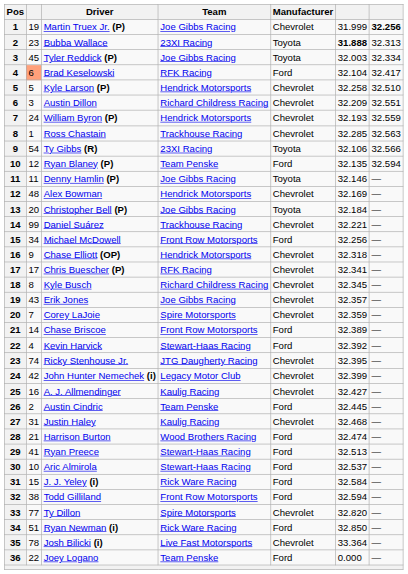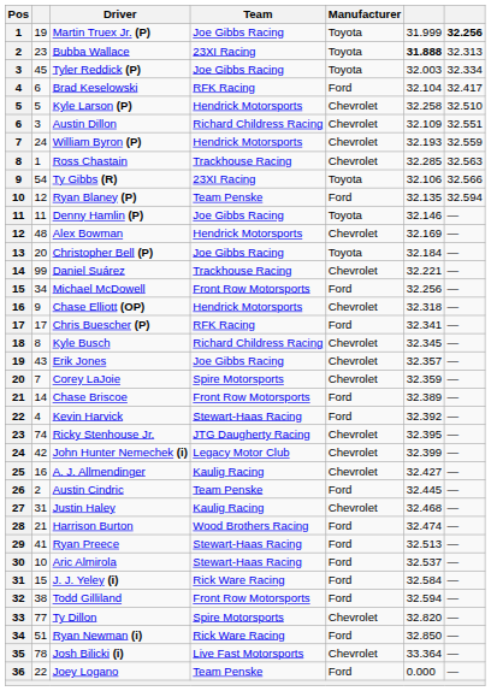Martin Truex Jr. (P) | Manufacturer: Chevrolet -> Toyota
Brad Keselowski | column 2: lightsalmon background -> no background
Austin Dillon | column 6: 32.209 -> 32.109
Chris Buescher (P) | Manufacturer: Chevrolet -> Ford
